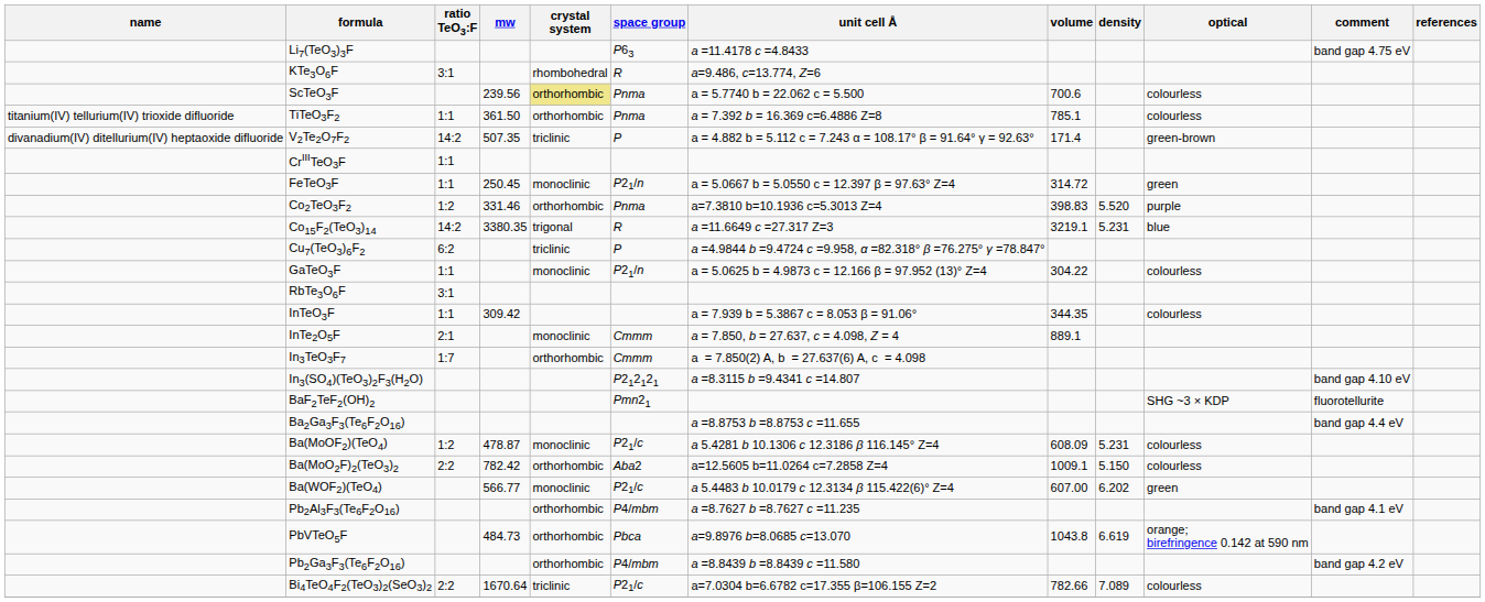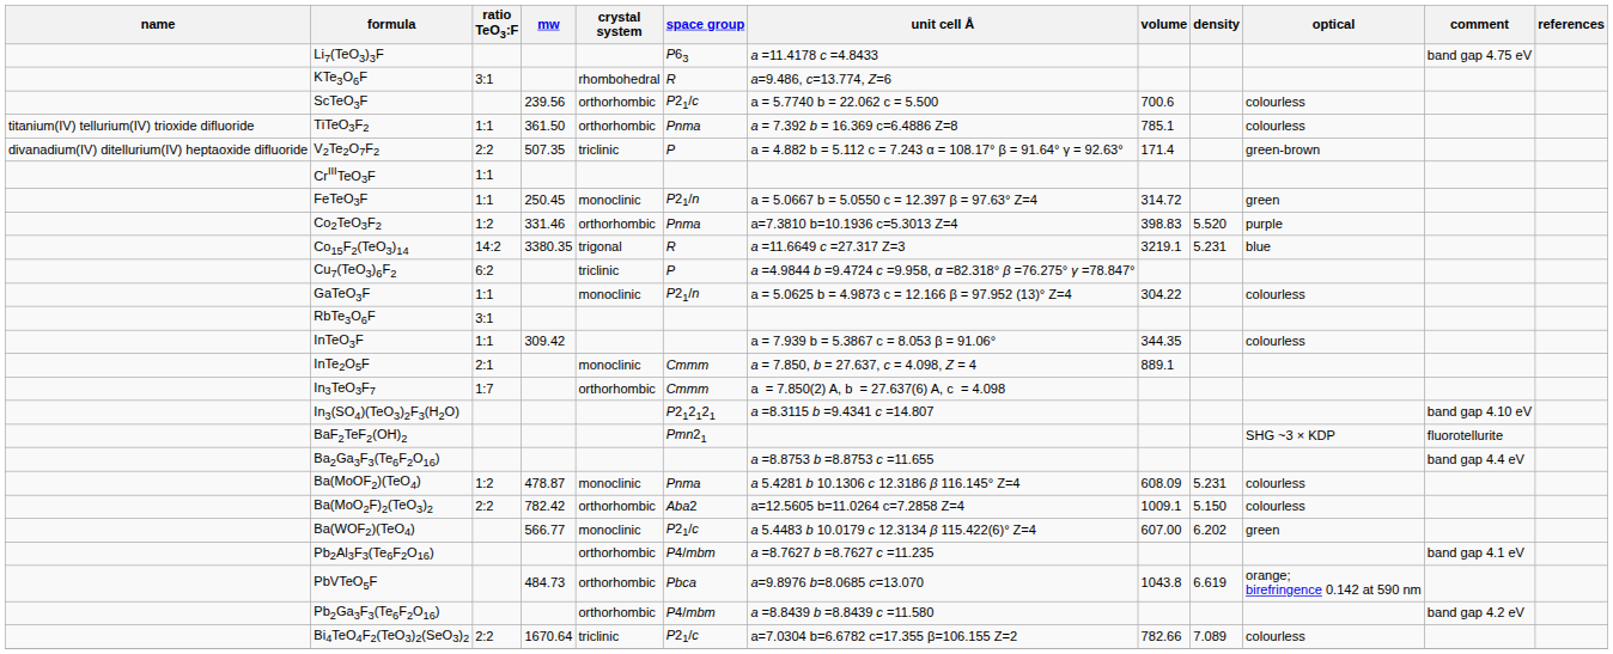ScTeO3F | crystal system: khaki background -> no background
ScTeO3F | space group: Pnma -> P21/c
V2Te2O7F2 | ratio TeO3:F: 14:2 -> 2:2
Ba(MoOF2)(TeO4) | space group: P21/c -> Pnma
